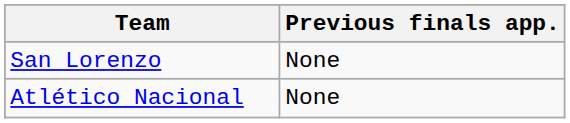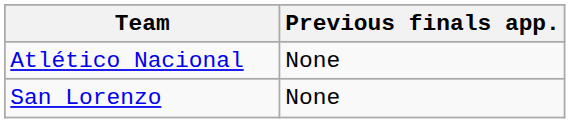rows swapped: Atlético Nacional <-> San Lorenzo
